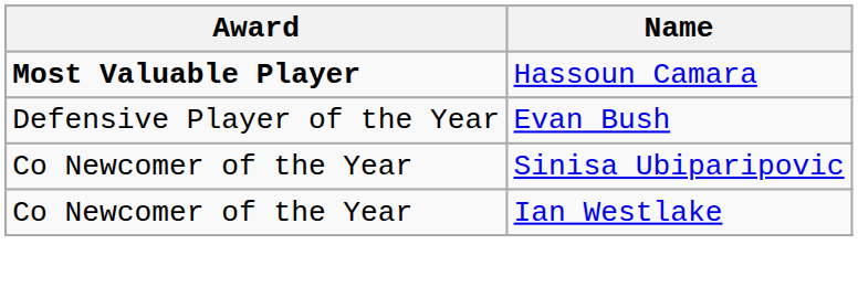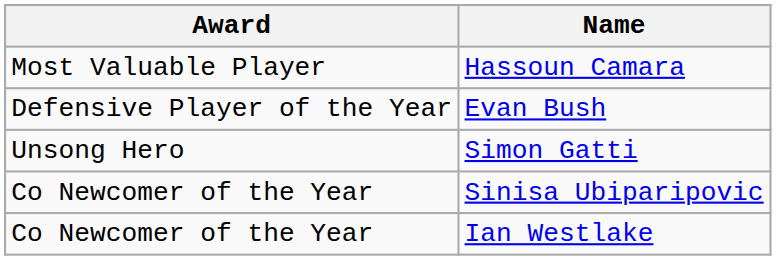Hassoun Camara | Award: bold -> normal
+ row: Unsong Hero | Simon Gatti
